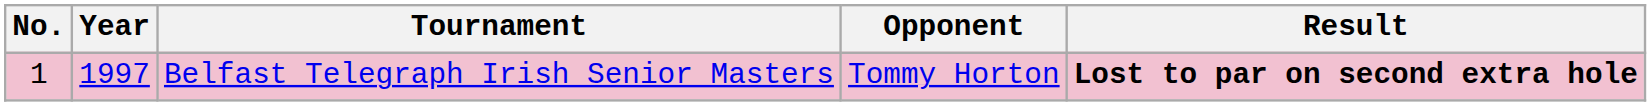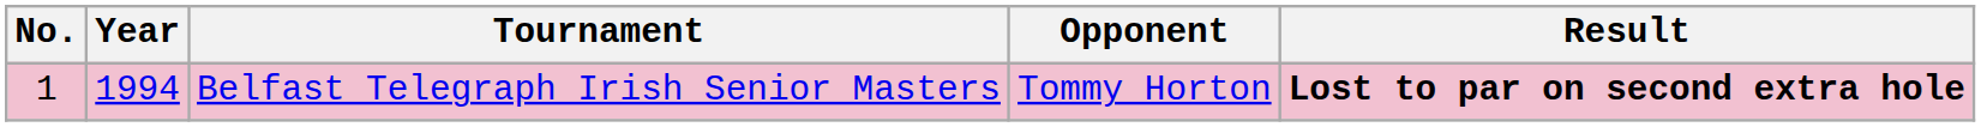Belfast Telegraph Irish Senior Masters | Year: 1997 -> 1994
